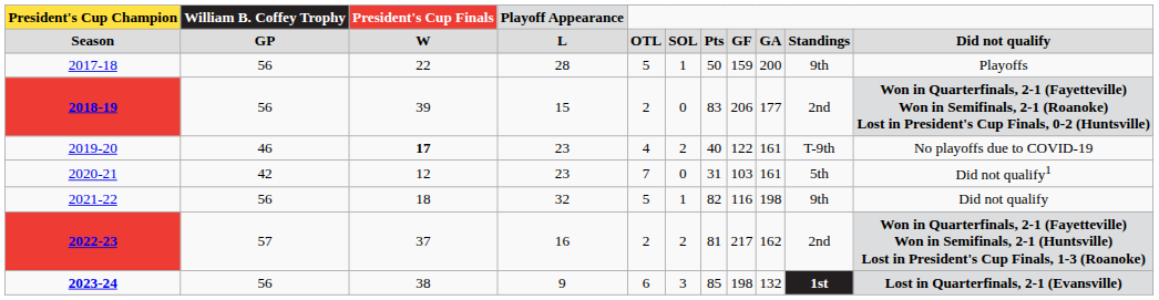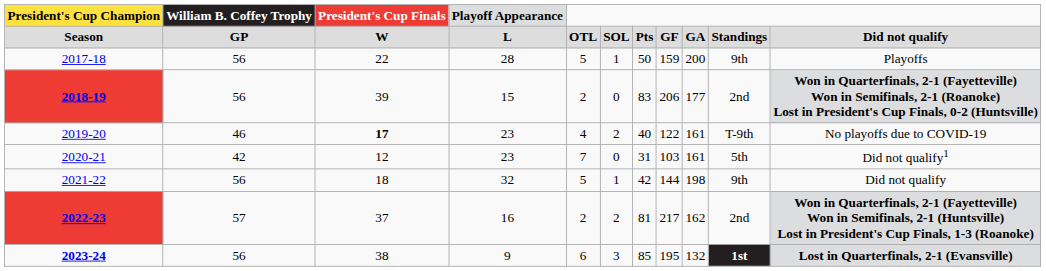2021-22 | column 7: 82 -> 42
2021-22 | column 8: 116 -> 144
2023-24 | column 8: 198 -> 195
